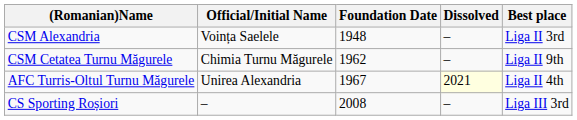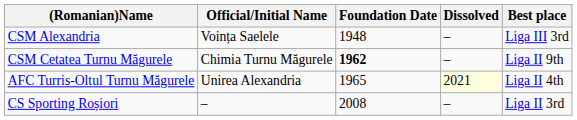CSM Alexandria | Best place: Liga II 3rd -> Liga III 3rd
CSM Cetatea Turnu Măgurele | Foundation Date: normal -> bold
AFC Turris-Oltul Turnu Măgurele | Foundation Date: 1967 -> 1965
CS Sporting Roșiori | Best place: Liga III 3rd -> Liga II 3rd
